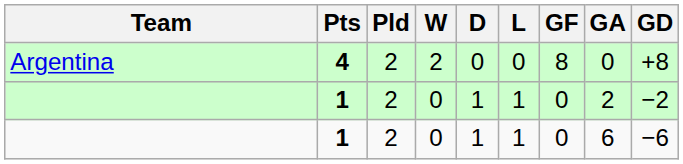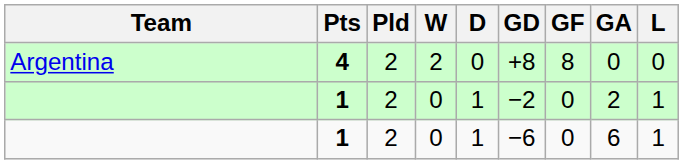columns swapped: L <-> GD
